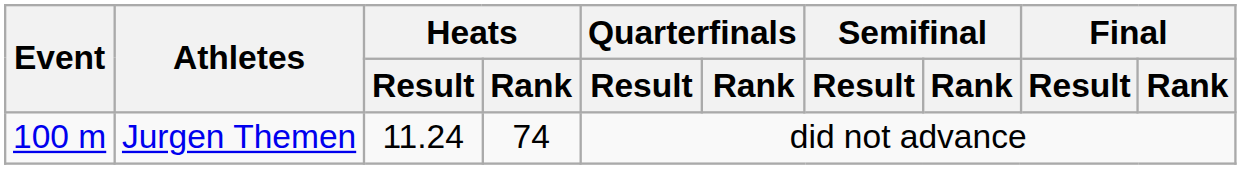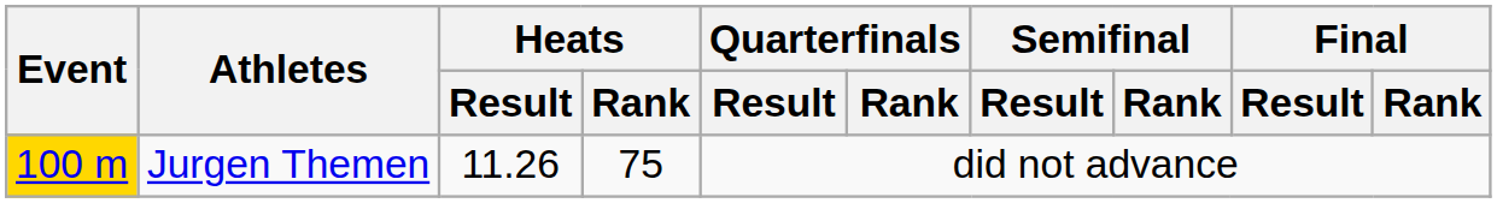Jurgen Themen | Event: no background -> gold background
Jurgen Themen | Heats / Result: 11.24 -> 11.26
Jurgen Themen | Heats / Rank: 74 -> 75
